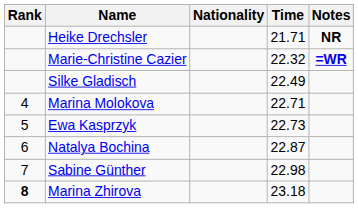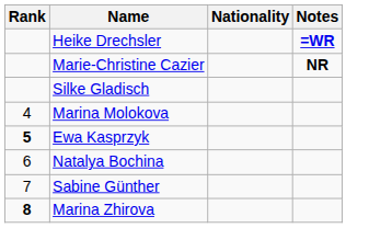- column: Time | 21.71 | 22.32 | 22.49 | 22.71 | 22.73 | 22.87 | 22.98 | 23.18
Heike Drechsler | Notes: NR -> =WR
Marie-Christine Cazier | Notes: =WR -> NR
Ewa Kasprzyk | Rank: normal -> bold
